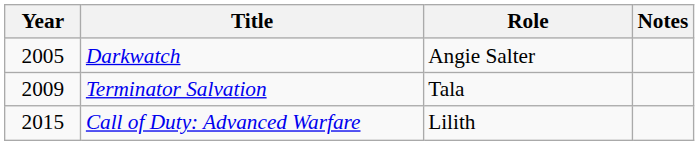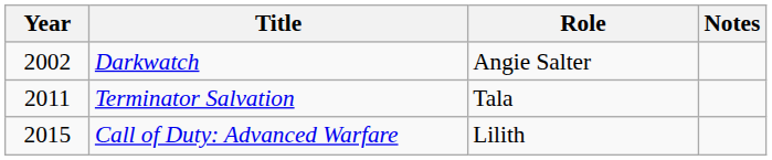Darkwatch | Year: 2005 -> 2002
Terminator Salvation | Year: 2009 -> 2011
